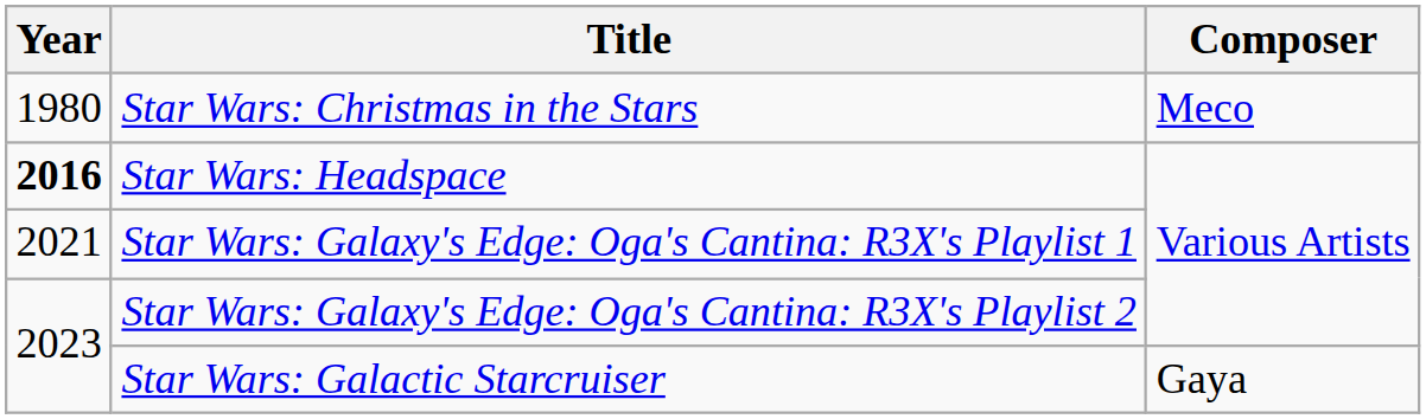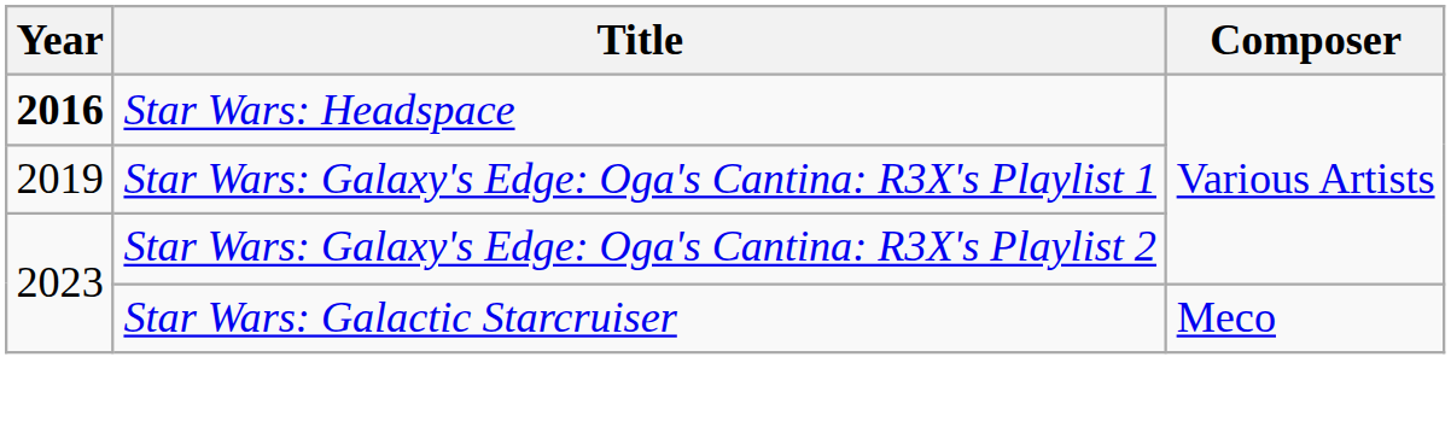- row: 1980 | Star Wars: Christmas in the Stars | Meco
Star Wars: Galaxy's Edge: Oga's Cantina: R3X's Playlist 1 | Year: 2021 -> 2019
Star Wars: Galactic Starcruiser | Composer: Gaya -> Meco
